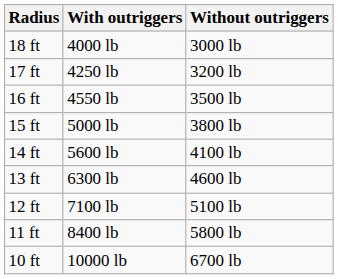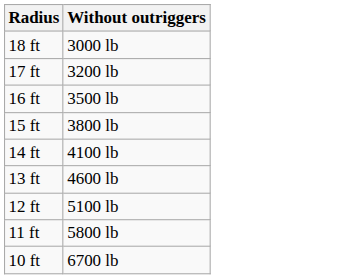- column: With outriggers | 4000 lb | 4250 lb | 4550 lb | 5000 lb | 5600 lb | 6300 lb | 7100 lb | 8400 lb | 10000 lb
